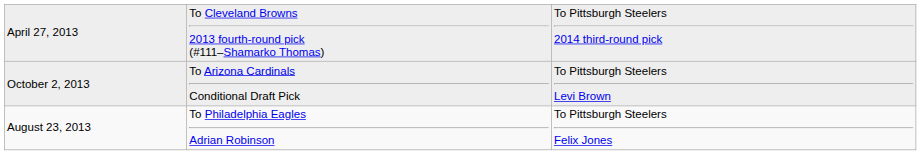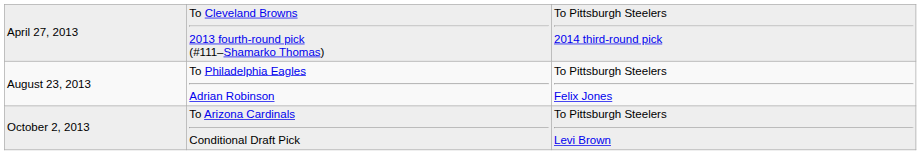rows swapped: August 23, 2013 <-> October 2, 2013
